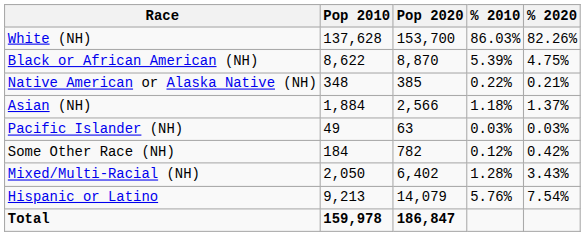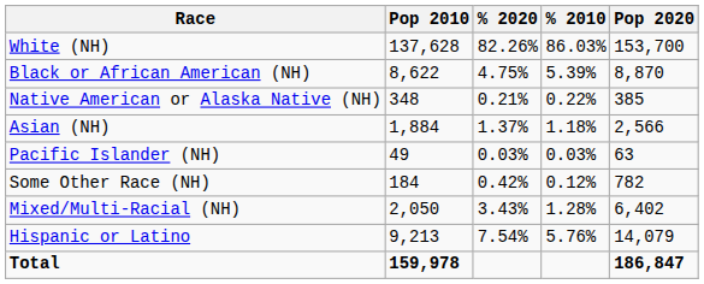columns swapped: Pop 2020 <-> % 2020
